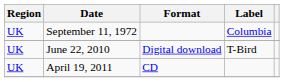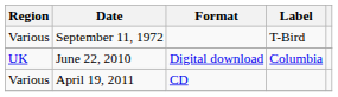September 11, 1972 | Region: UK -> Various
September 11, 1972 | Label: Columbia -> T-Bird
June 22, 2010 | Label: T-Bird -> Columbia
April 19, 2011 | Region: UK -> Various
